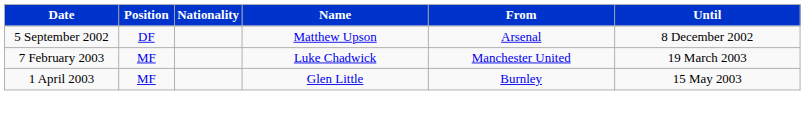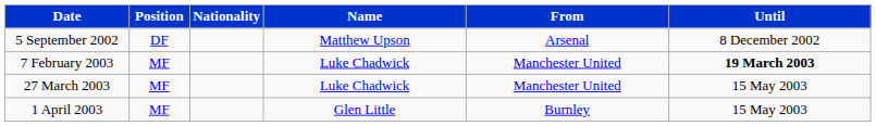7 February 2003 | Until: normal -> bold
+ row: 27 March 2003 | MF | Luke Chadwick | Manchester United | 15 May 2003
